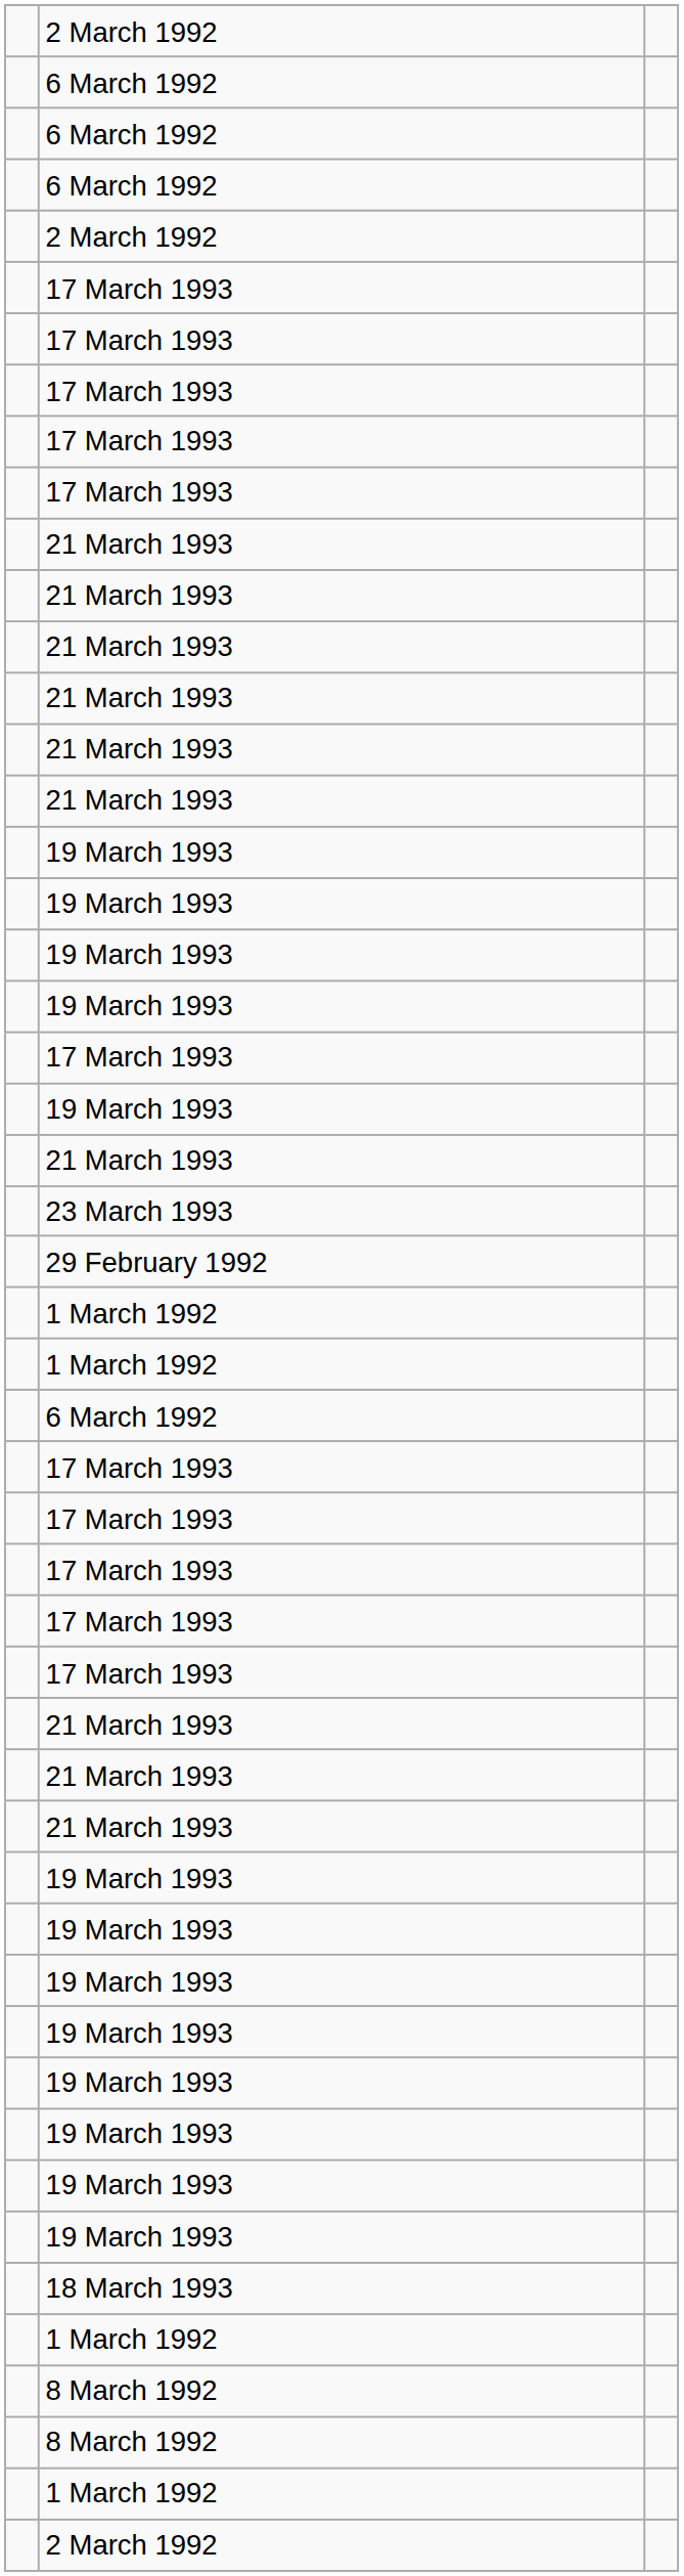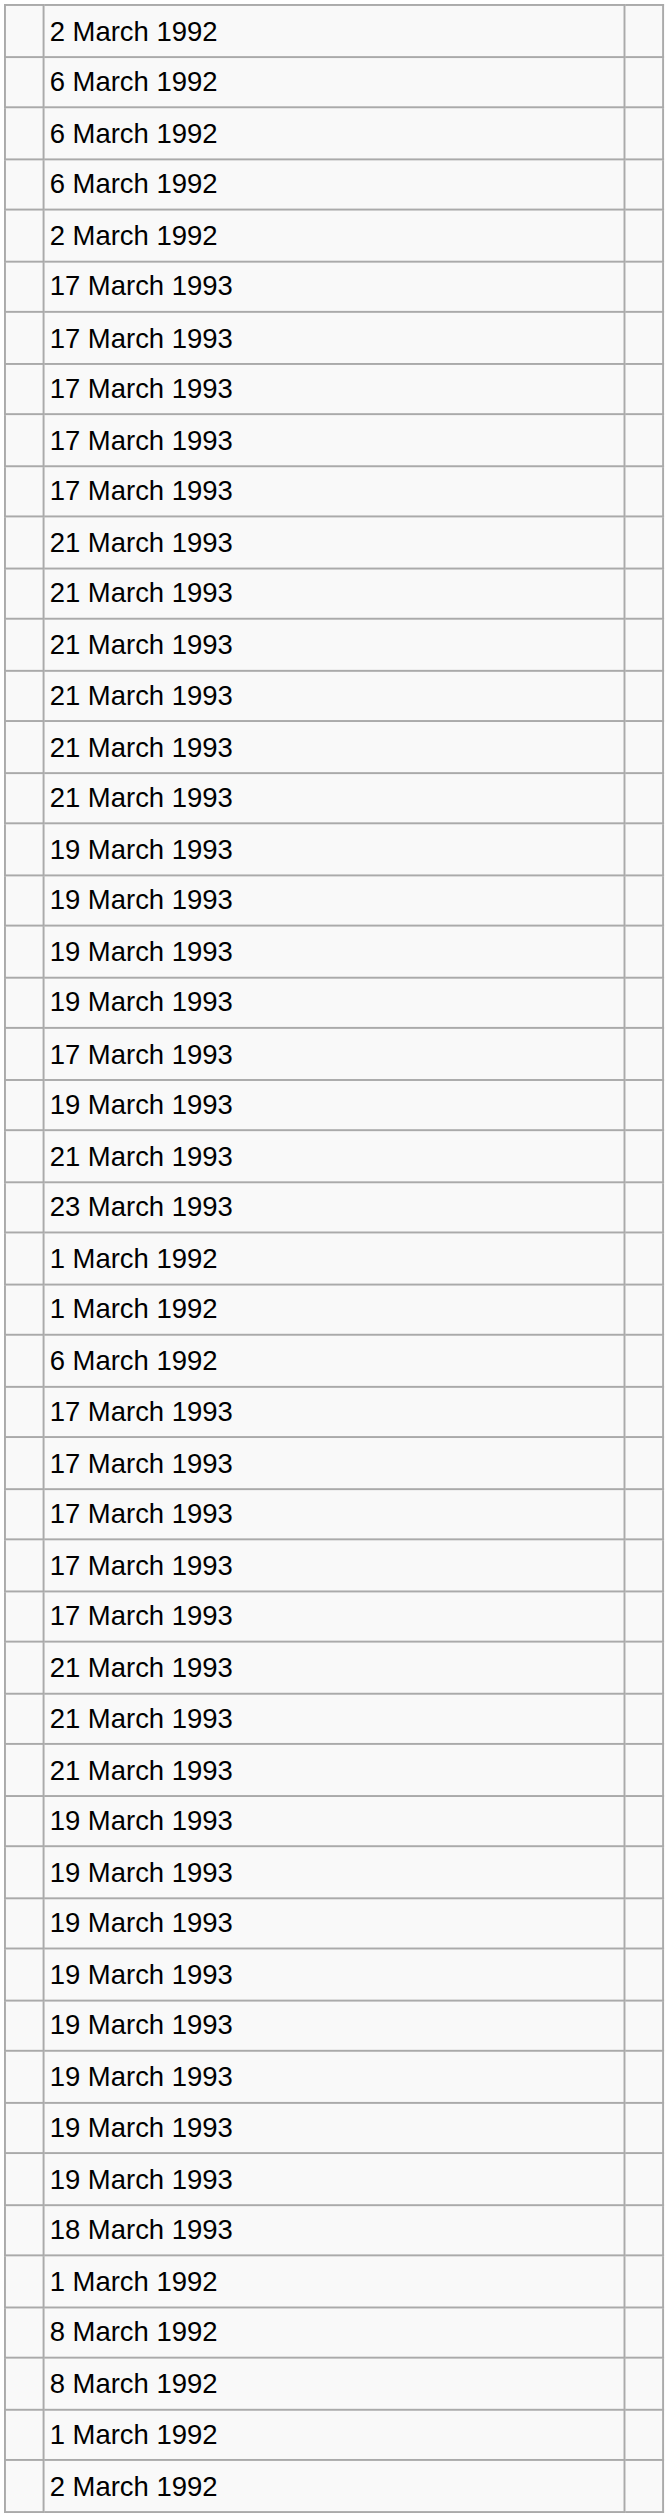- row: 29 February 1992
